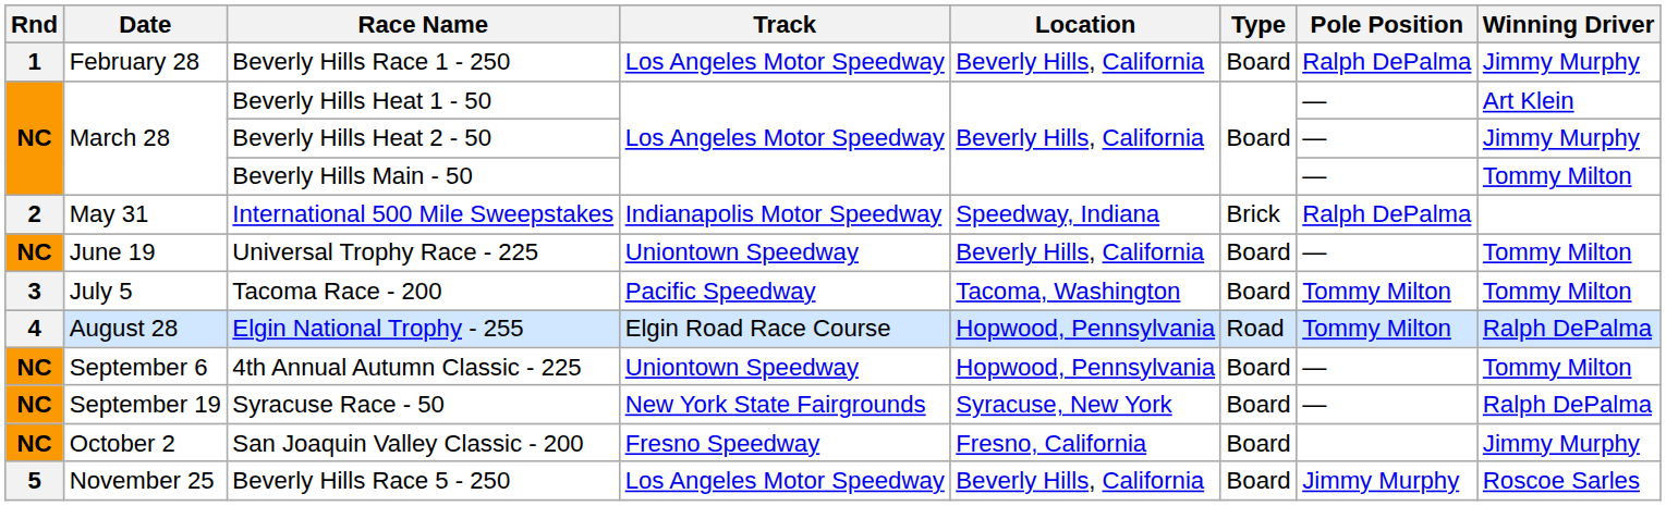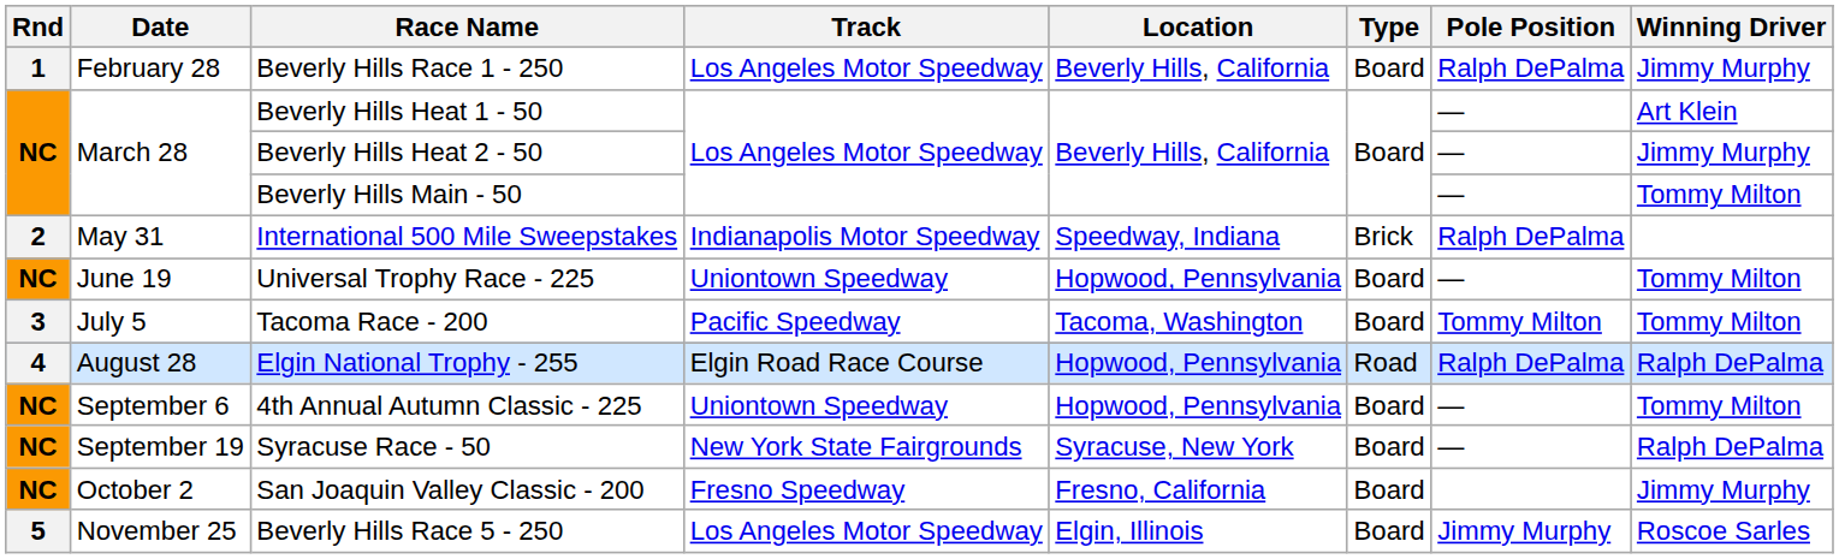Universal Trophy Race - 225 | Location: Beverly Hills, California -> Hopwood, Pennsylvania
Elgin National Trophy - 255 | Pole Position: Tommy Milton -> Ralph DePalma
Beverly Hills Race 5 - 250 | Location: Beverly Hills, California -> Elgin, Illinois
